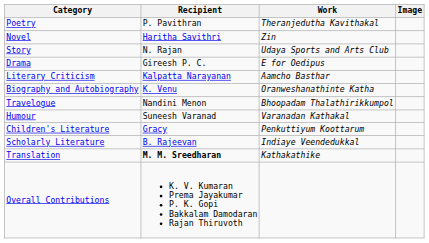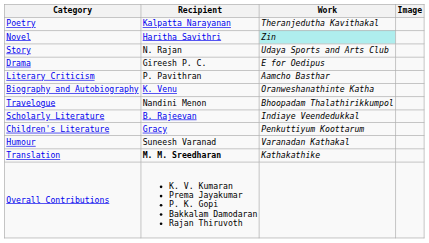Poetry | Recipient: P. Pavithran -> Kalpatta Narayanan
Novel | Work: no background -> paleturquoise background
Literary Criticism | Recipient: Kalpatta Narayanan -> P. Pavithran
rows swapped: Humour <-> Scholarly Literature
